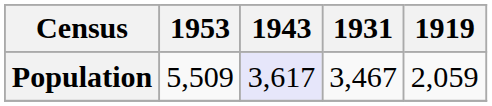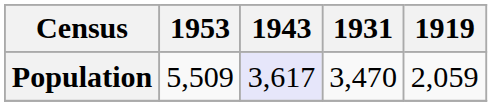Population | 1931: 3,467 -> 3,470
